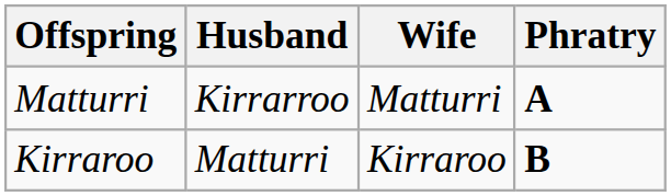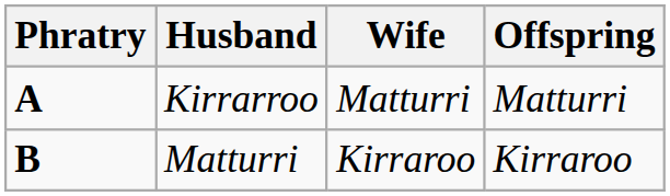columns swapped: Phratry <-> Offspring
